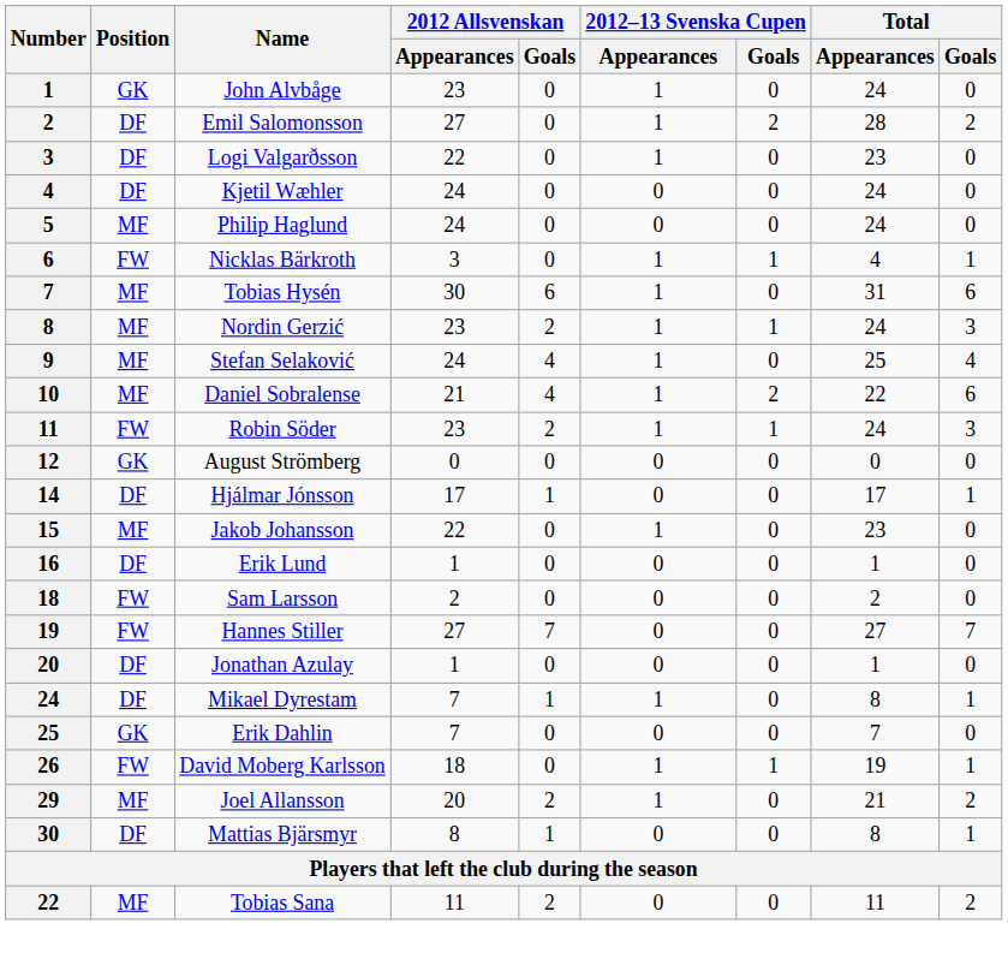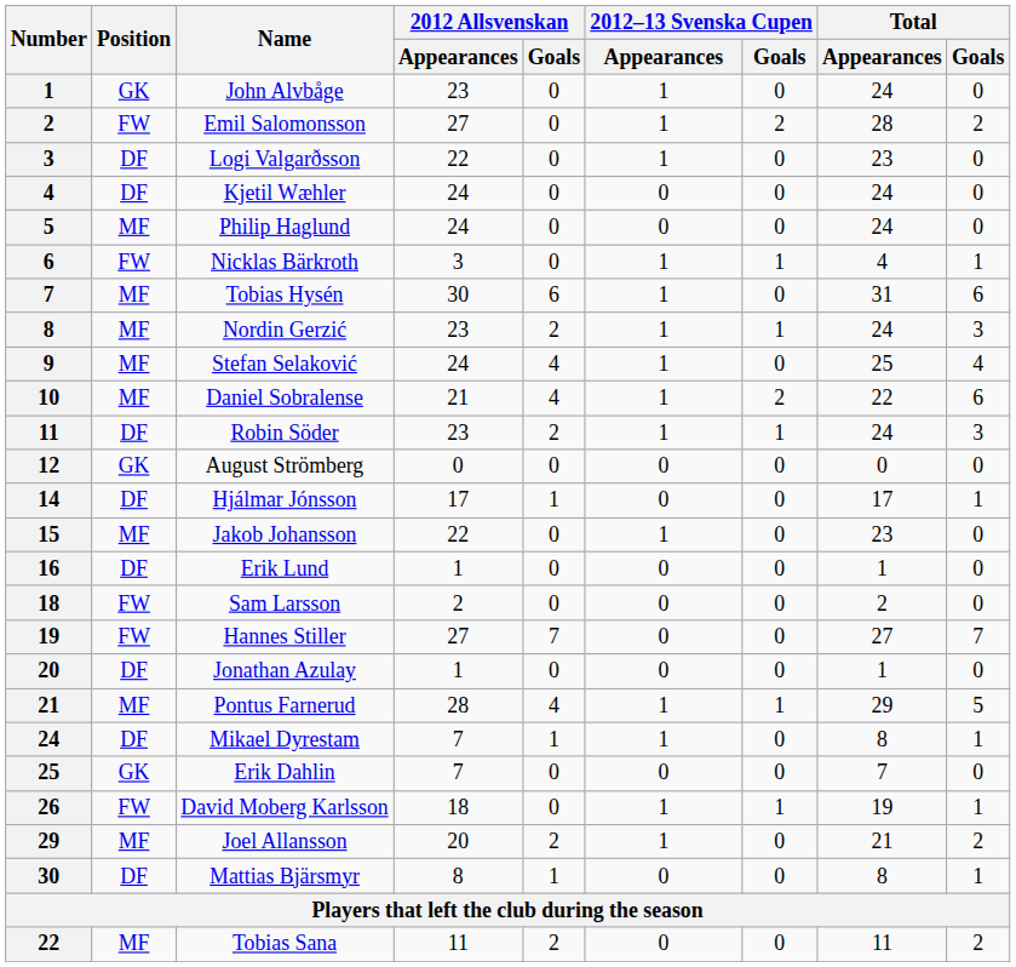Emil Salomonsson | Position: DF -> FW
Robin Söder | Position: FW -> DF
+ row: 21 | MF | Pontus Farnerud | 28 | 4 | 1 | 1 | 29 | 5
